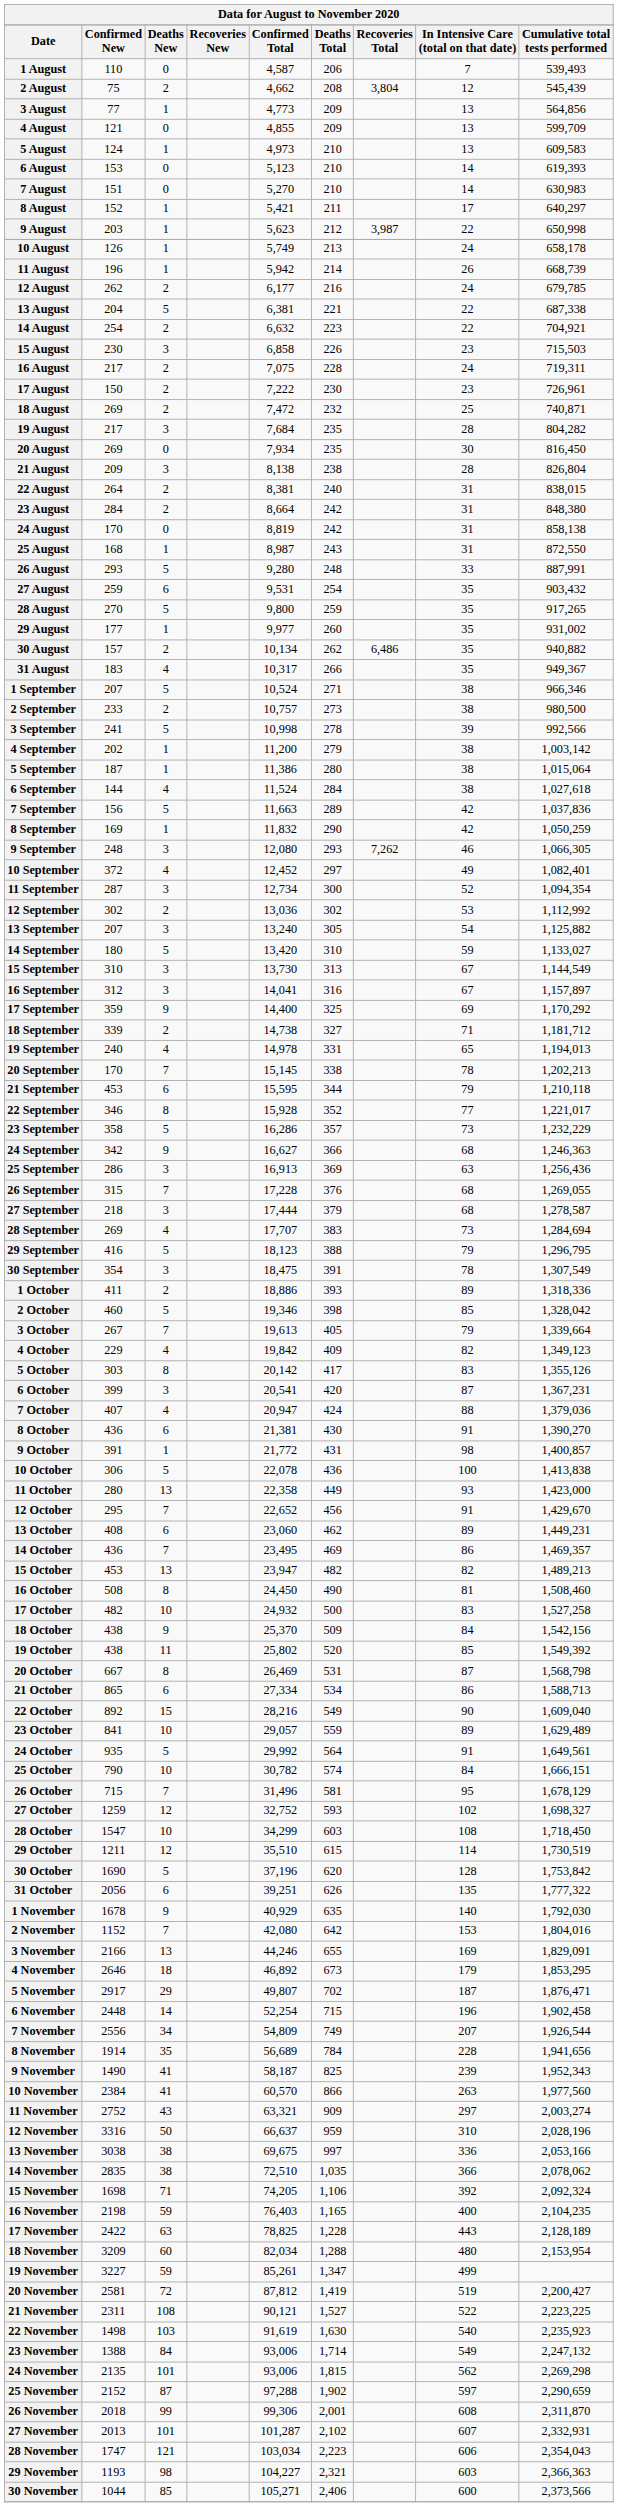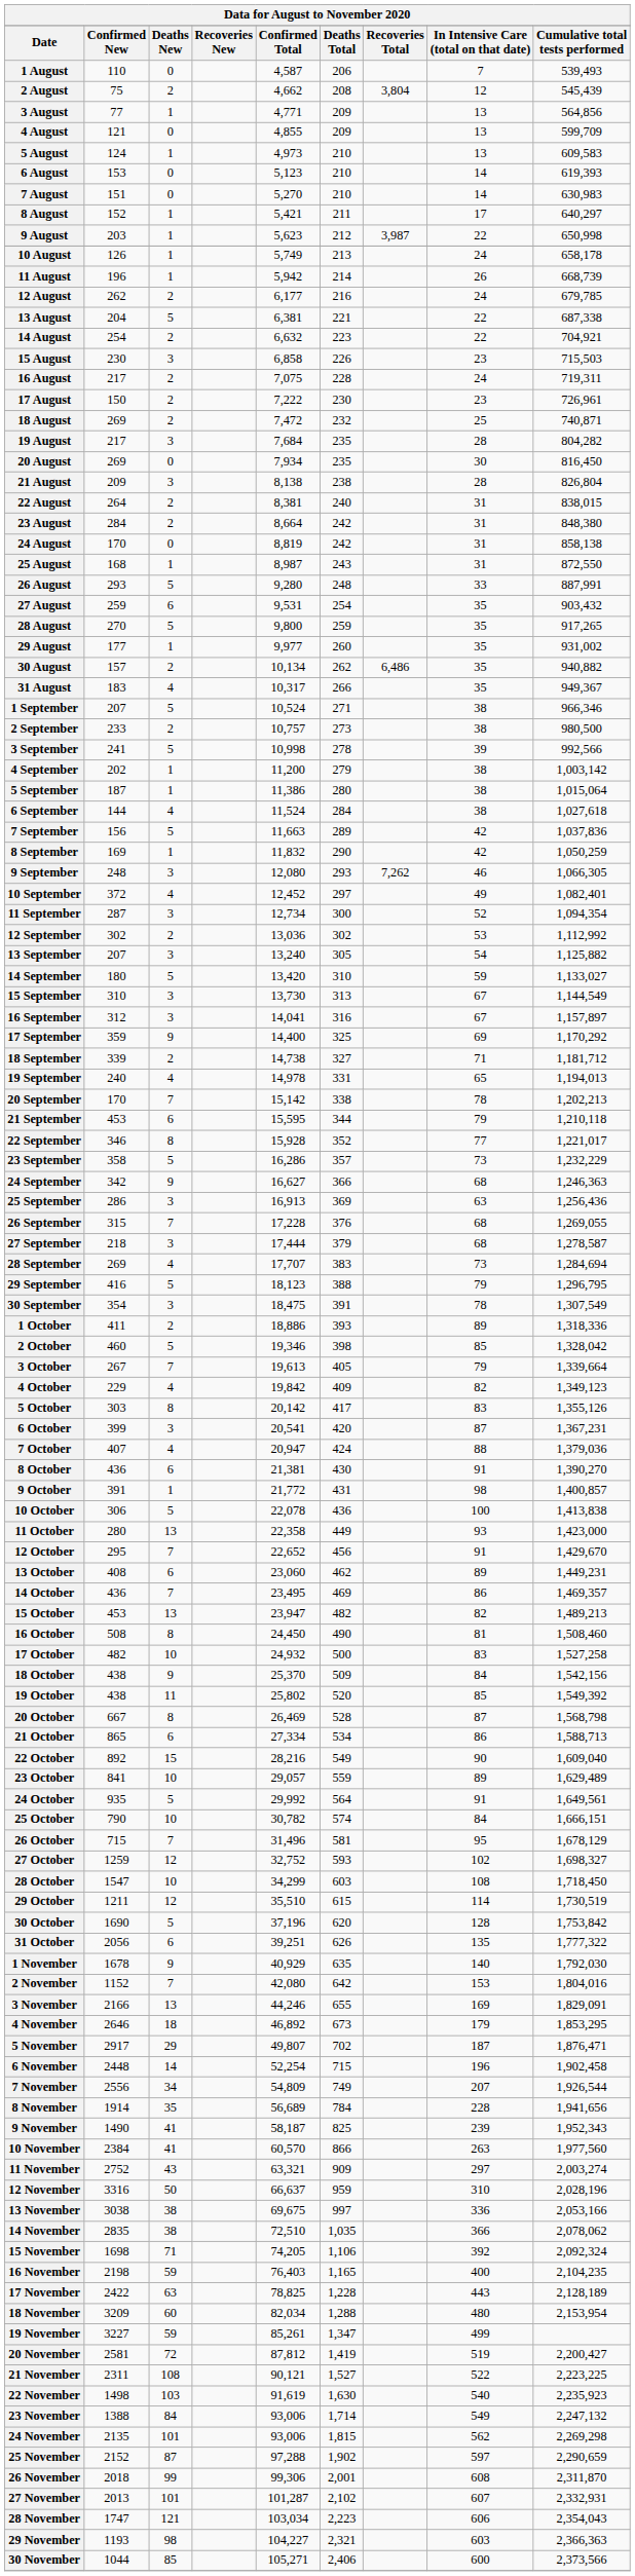3 August | Confirmed Total: 4,773 -> 4,771
20 September | Confirmed Total: 15,145 -> 15,142
20 October | Deaths Total: 531 -> 528
